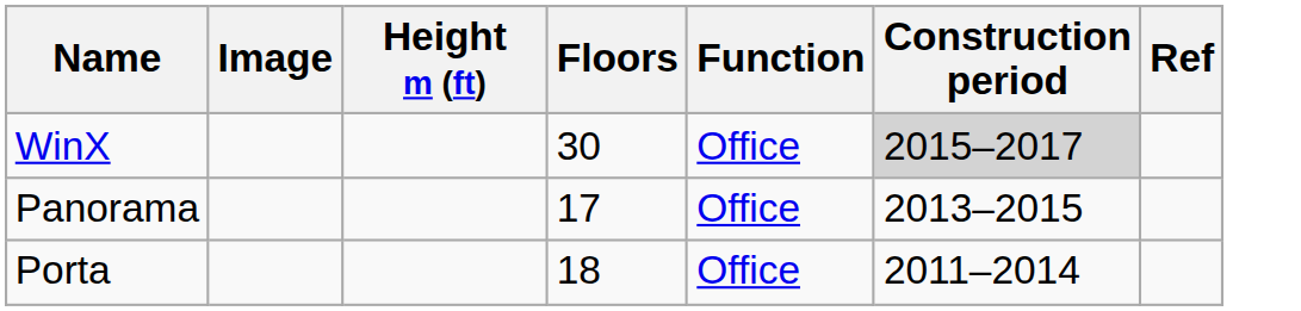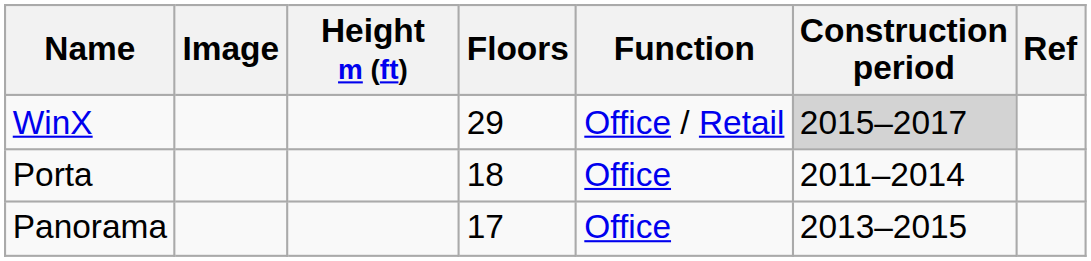WinX | Floors: 30 -> 29
WinX | Function: Office -> Office / Retail
rows swapped: Porta <-> Panorama
